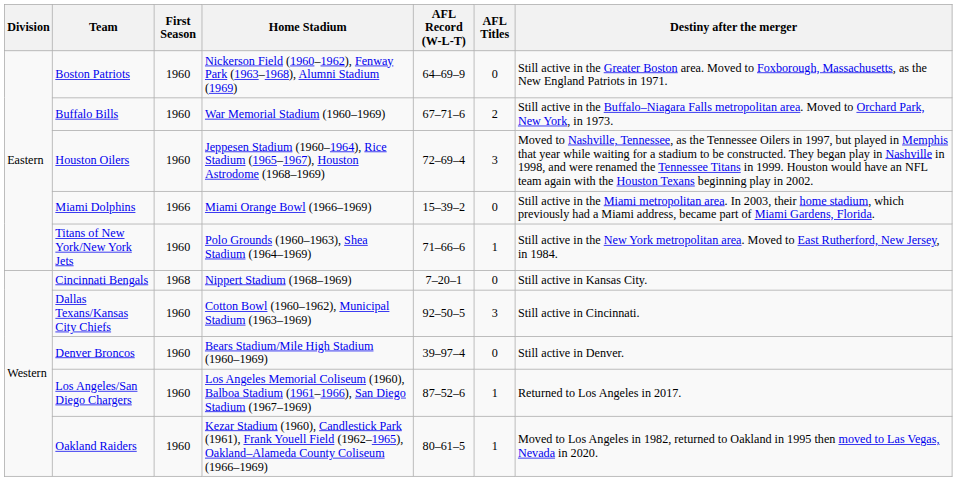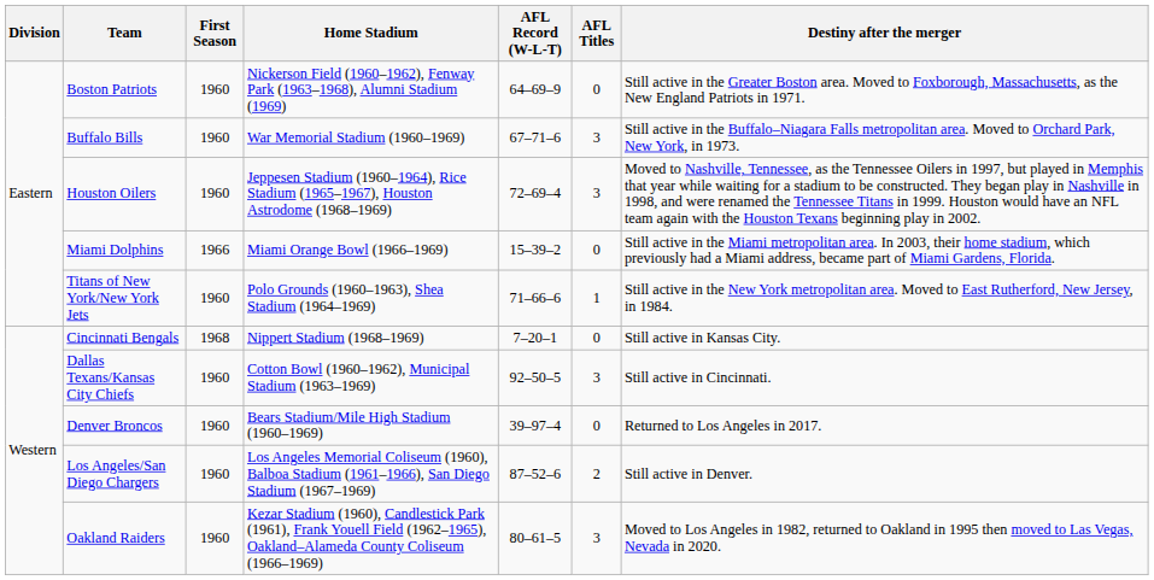Buffalo Bills | AFL Titles: 2 -> 3
Denver Broncos | Destiny after the merger: Still active in Denver. -> Returned to Los Angeles in 2017.
Los Angeles/San Diego Chargers | AFL Titles: 1 -> 2
Los Angeles/San Diego Chargers | Destiny after the merger: Returned to Los Angeles in 2017. -> Still active in Denver.
Oakland Raiders | AFL Titles: 1 -> 3
